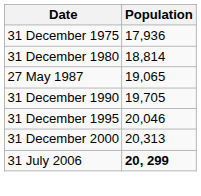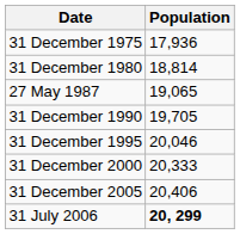31 December 2000 | Population: 20,313 -> 20,333
+ row: 31 December 2005 | 20,406
